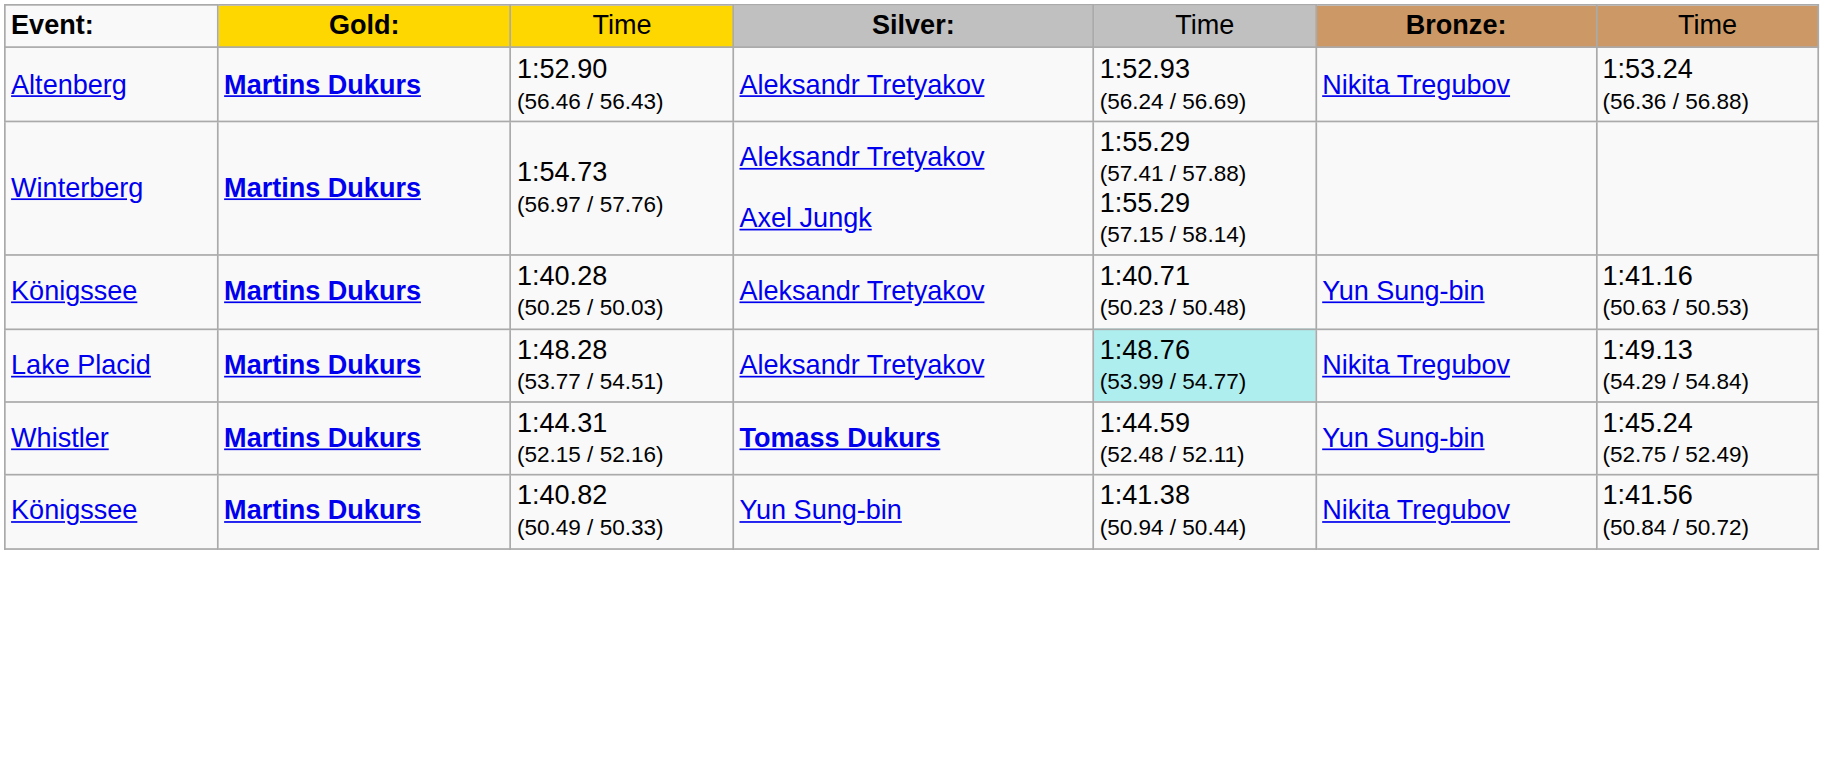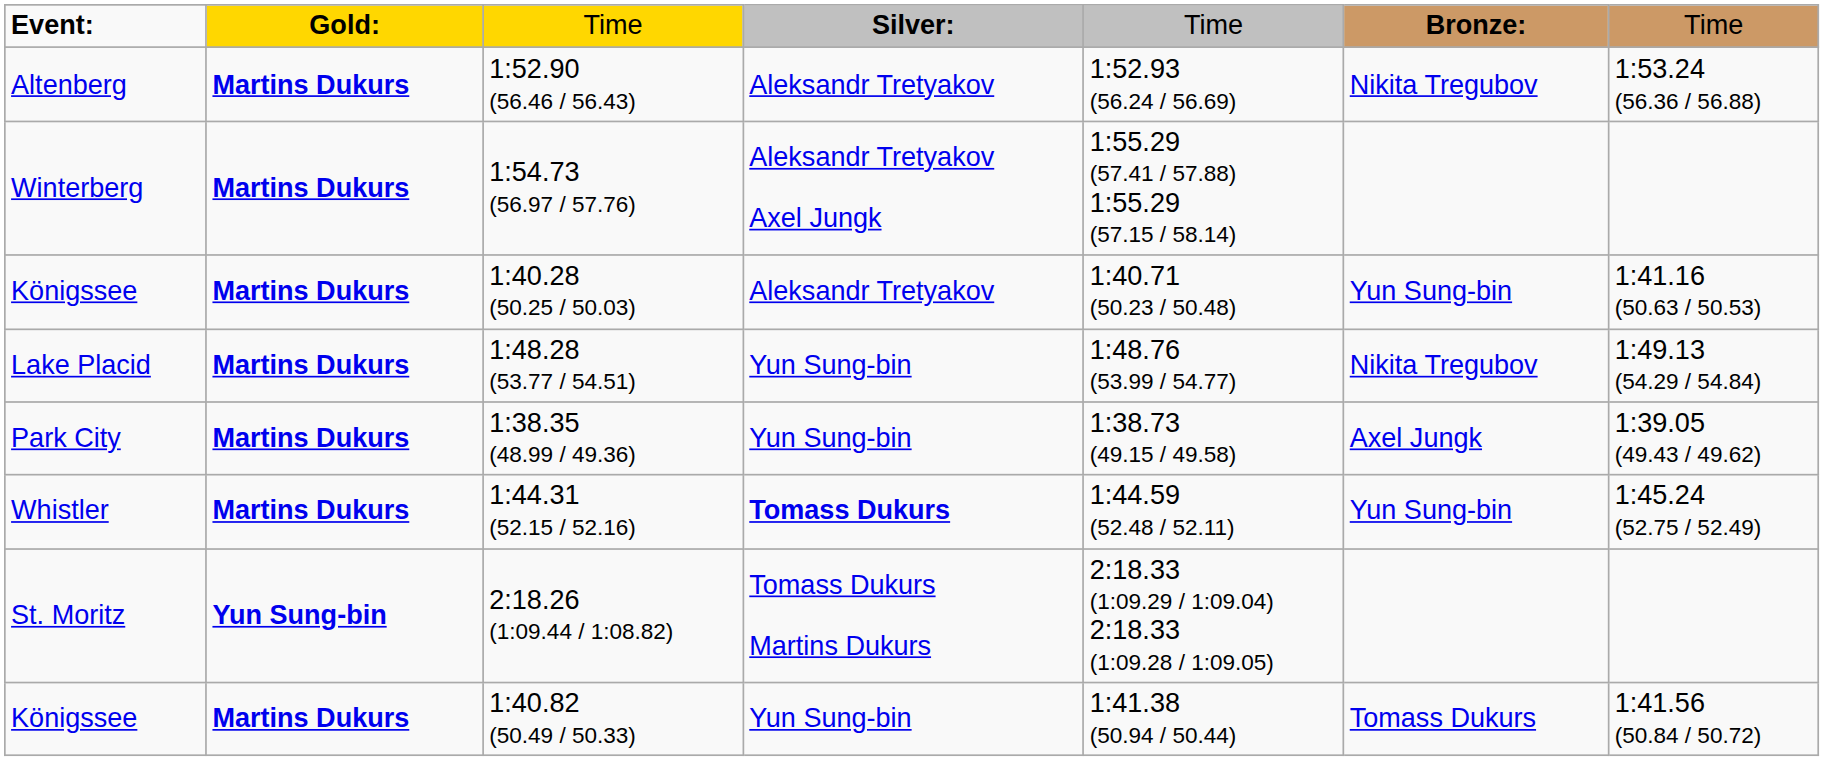1:48.28 (53.77 / 54.51) | column 4: Aleksandr Tretyakov -> Yun Sung-bin
1:48.28 (53.77 / 54.51) | column 5: paleturquoise background -> no background
+ row: Park City | Martins Dukurs | 1:38.35 (48.99 / 49.36) | Yun Sung-bin | 1:38.73 (49.15 / 49.58) | Axel Jungk | 1:39.05 (49.43 / 49.62)
+ row: St. Moritz | Yun Sung-bin | 2:18.26 (1:09.44 / 1:08.82) | Tomass Dukurs Martins Dukurs | 2:18.33 (1:09.29 / 1:09.04) 2:18.33 (1:09.28 / 1:09.05)
1:40.82 (50.49 / 50.33) | column 6: Nikita Tregubov -> Tomass Dukurs
